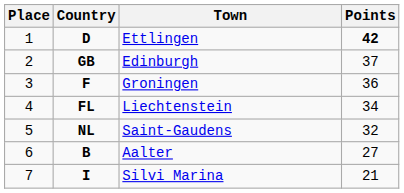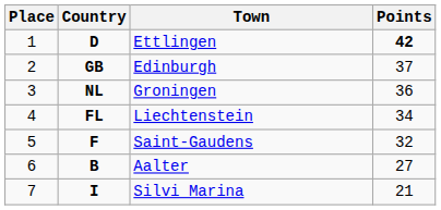Groningen | Country: F -> NL
Saint-Gaudens | Country: NL -> F
